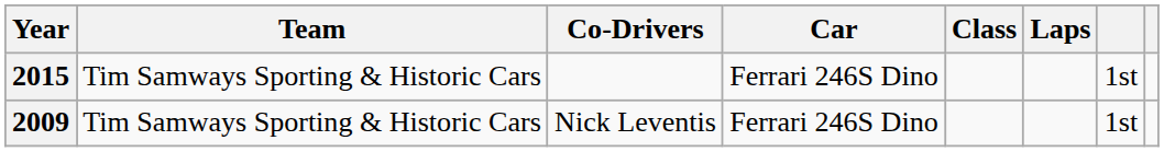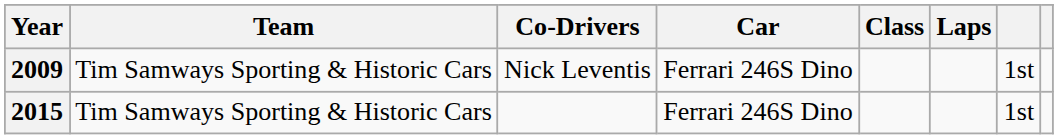rows swapped: 2009 <-> 2015
